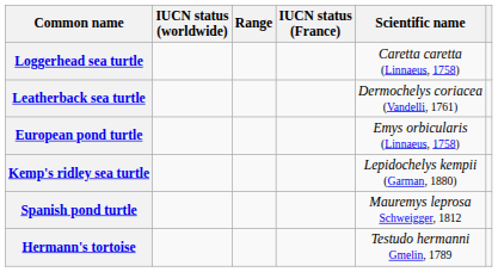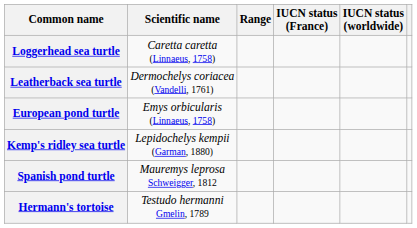columns swapped: Scientific name <-> IUCN status (worldwide)
